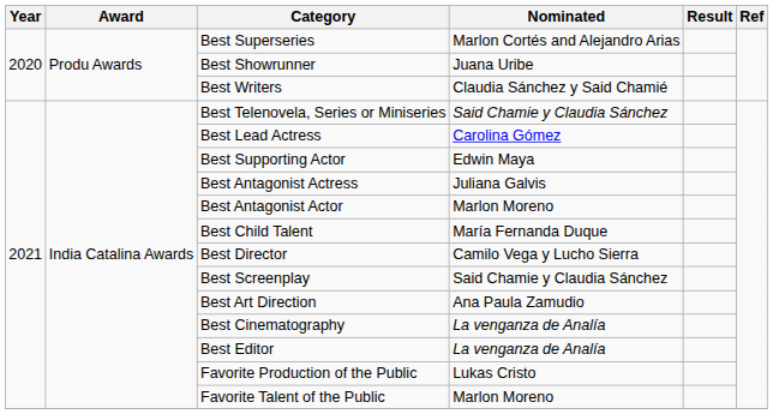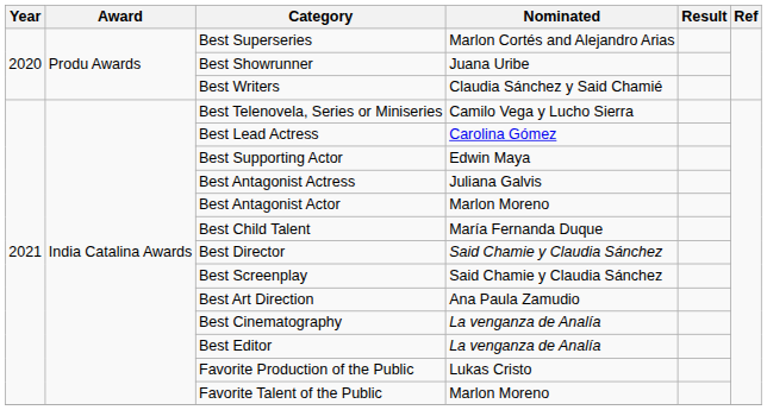Best Telenovela, Series or Miniseries | Nominated: Said Chamie y Claudia Sánchez -> Camilo Vega y Lucho Sierra
Best Director | Nominated: Camilo Vega y Lucho Sierra -> Said Chamie y Claudia Sánchez
